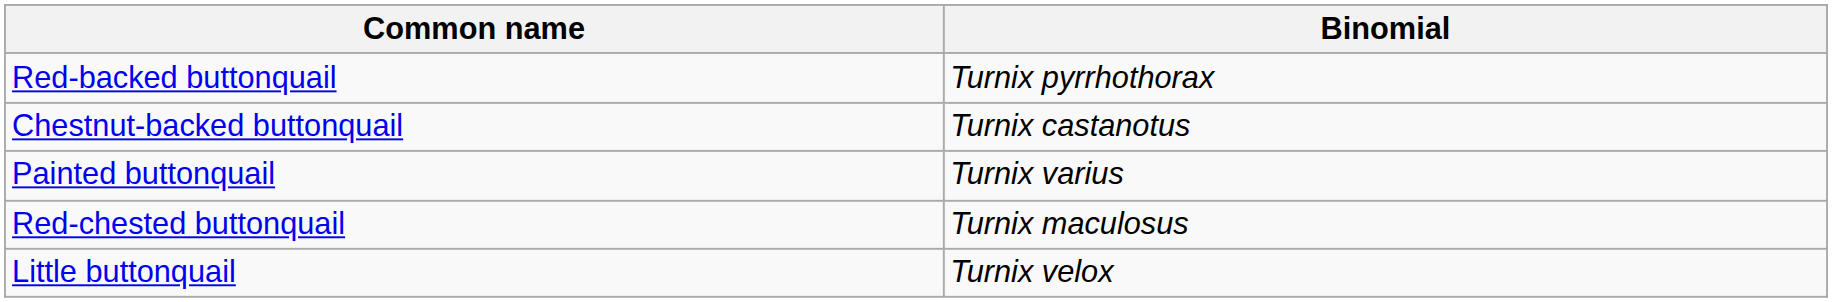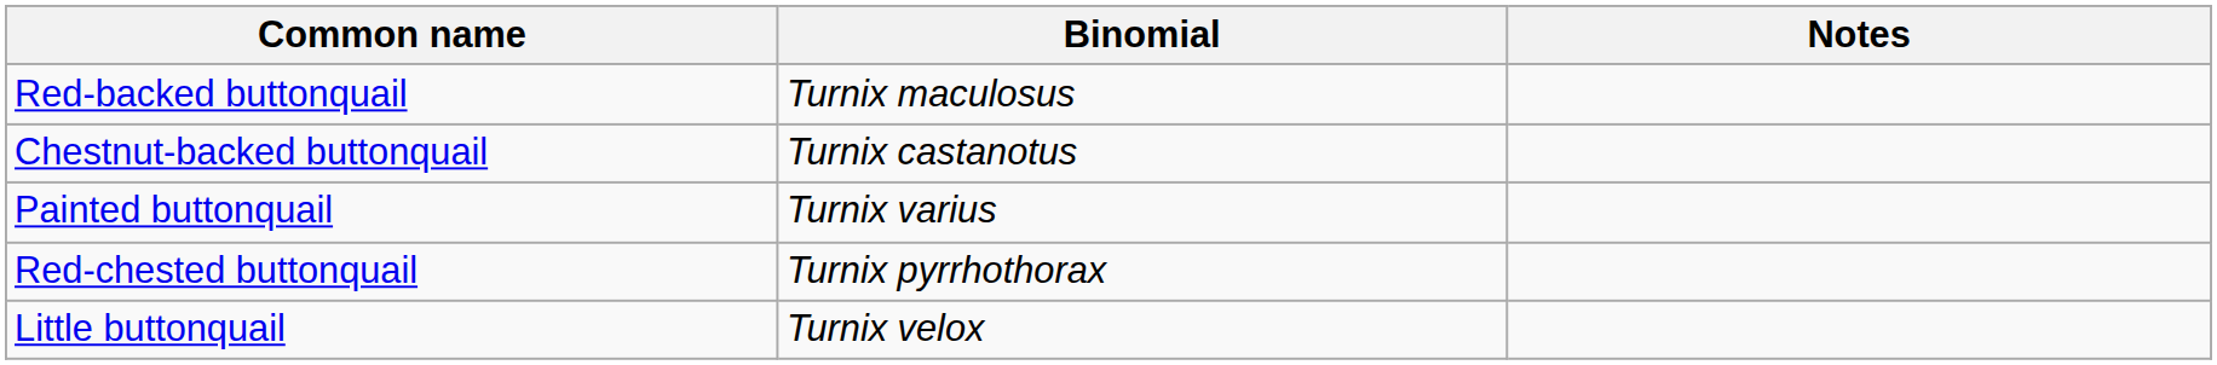+ column: Notes
Red-backed buttonquail | Binomial: Turnix pyrrhothorax -> Turnix maculosus
Red-chested buttonquail | Binomial: Turnix maculosus -> Turnix pyrrhothorax
